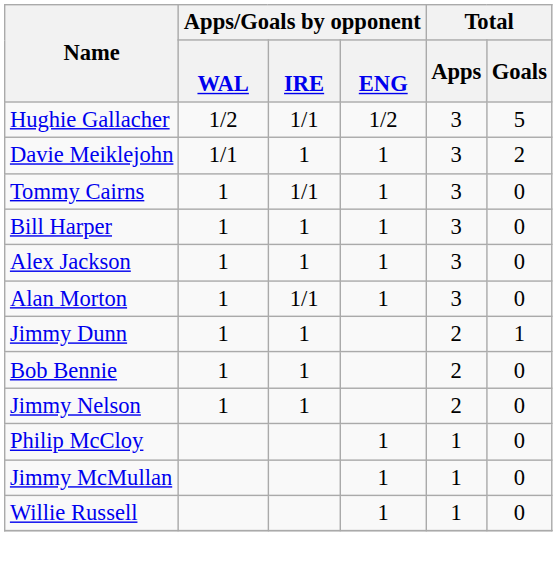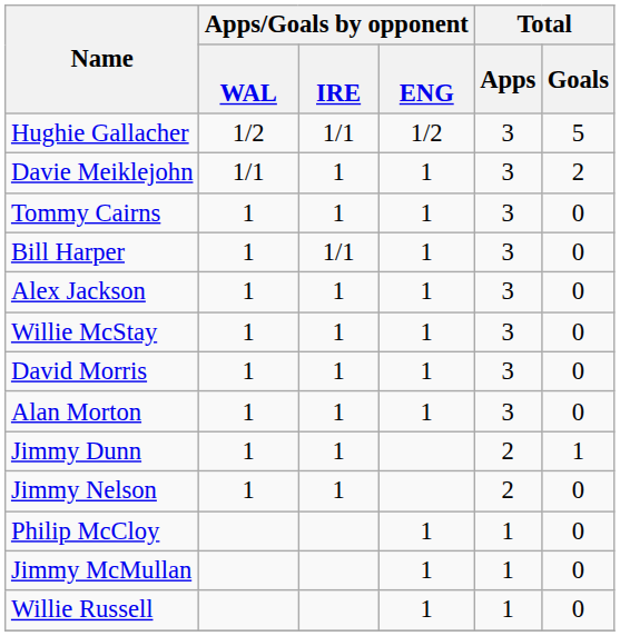Tommy Cairns | Apps/Goals by opponent / IRE: 1/1 -> 1
Bill Harper | Apps/Goals by opponent / IRE: 1 -> 1/1
+ row: Willie McStay | 1 | 1 | 1 | 3 | 0
+ row: David Morris | 1 | 1 | 1 | 3 | 0
Alan Morton | Apps/Goals by opponent / IRE: 1/1 -> 1
- row: Bob Bennie | 1 | 1 | 2 | 0
